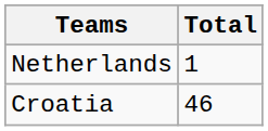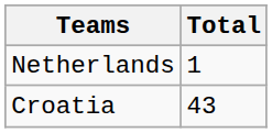Croatia | Total: 46 -> 43
